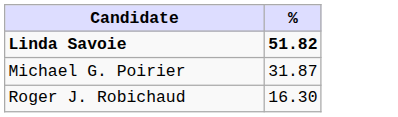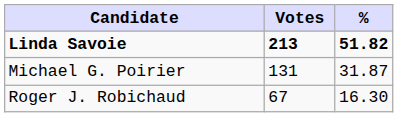+ column: Votes | 213 | 131 | 67
